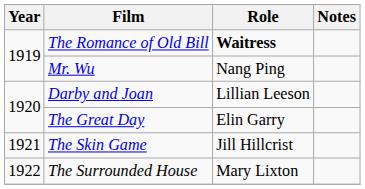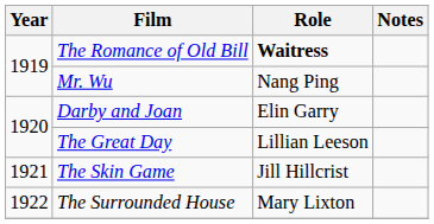Darby and Joan | Role: Lillian Leeson -> Elin Garry
The Great Day | Role: Elin Garry -> Lillian Leeson
